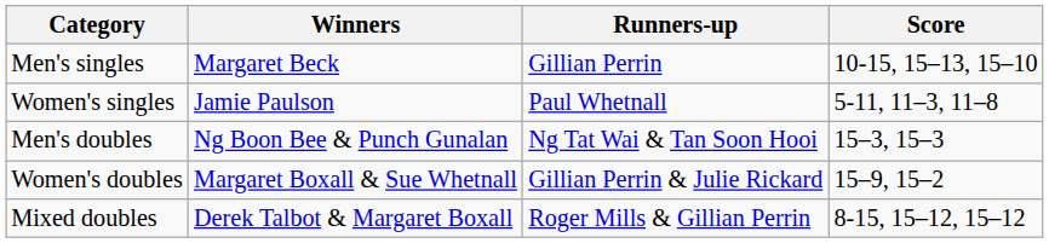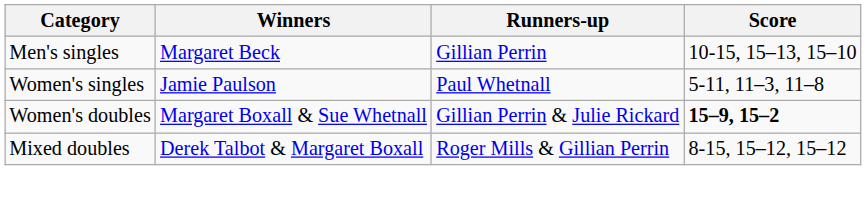- row: Men's doubles | Ng Boon Bee & Punch Gunalan | Ng Tat Wai & Tan Soon Hooi | 15–3, 15–3
Women's doubles | Score: normal -> bold
